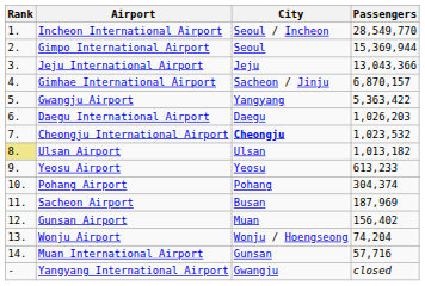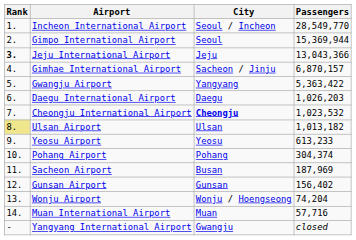Jeju International Airport | Rank: normal -> bold
Gunsan Airport | City: Muan -> Gunsan
Muan International Airport | City: Gunsan -> Muan
